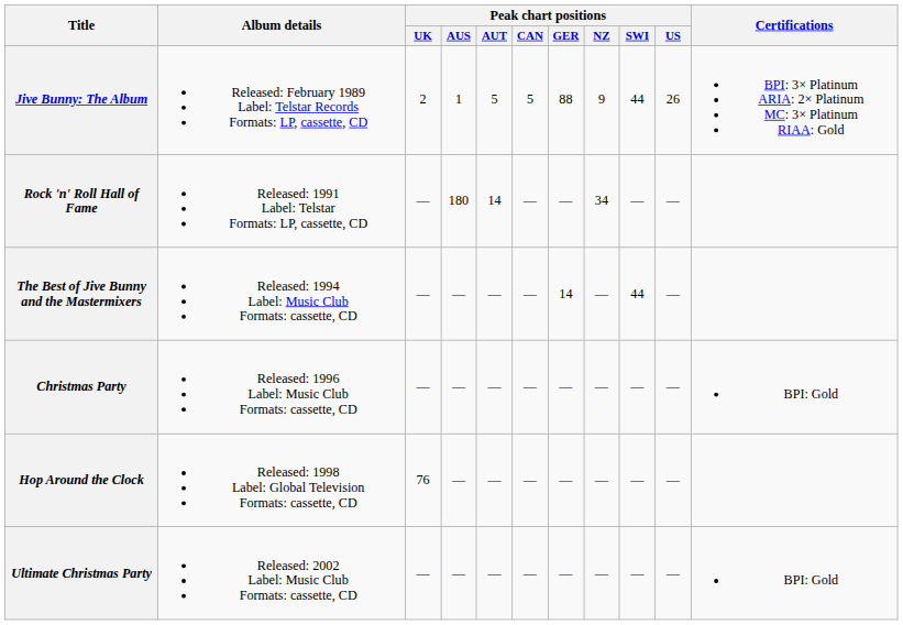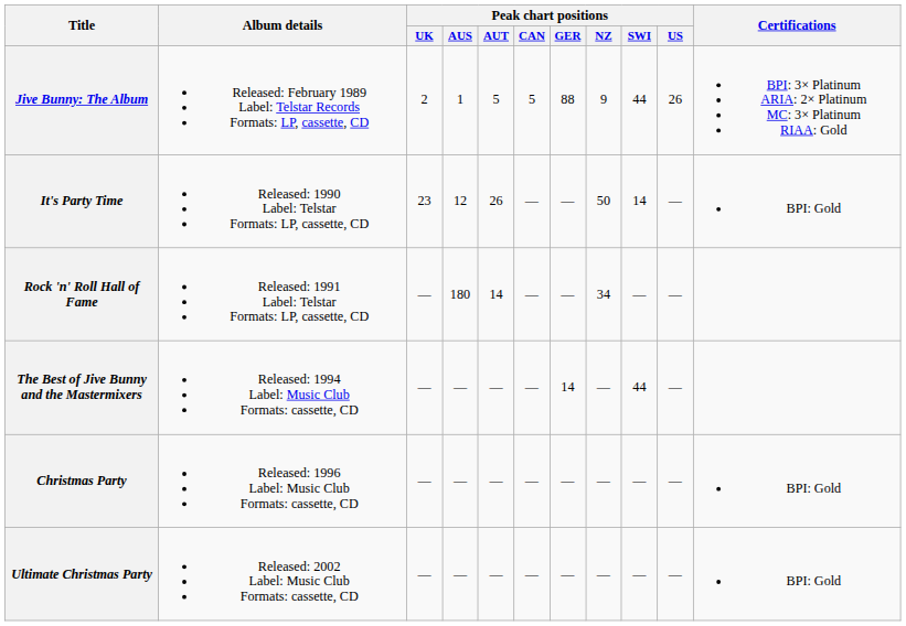+ row: It's Party Time | Released: 1990 Label: Telstar Formats: LP, cassette, CD | 23 | 12 | 26 | — | — | 50 | 14 | — | BPI: Gold
- row: Hop Around the Clock | Released: 1998 Label: Global Television Formats: cassette, CD | 76 | — | — | — | — | — | — | —
